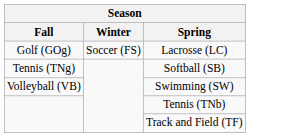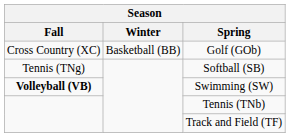+ row: Cross Country (XC) | Basketball (BB) | Golf (GOb)
- row: Golf (GOg) | Soccer (FS) | Lacrosse (LC)
Swimming (SW) | Fall: normal -> bold
